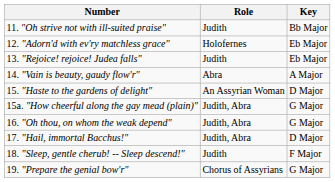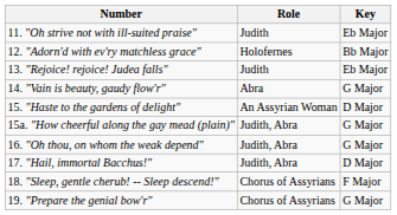11. "Oh strive not with ill-suited praise" | Key: Bb Major -> Eb Major
12. "Adorn'd with ev'ry matchless grace" | Key: Eb Major -> Bb Major
14. "Vain is beauty, gaudy flow'r" | Key: A Major -> G Major
18. "Sleep, gentle cherub! -- Sleep descend!" | Role: Judith -> Chorus of Assyrians
